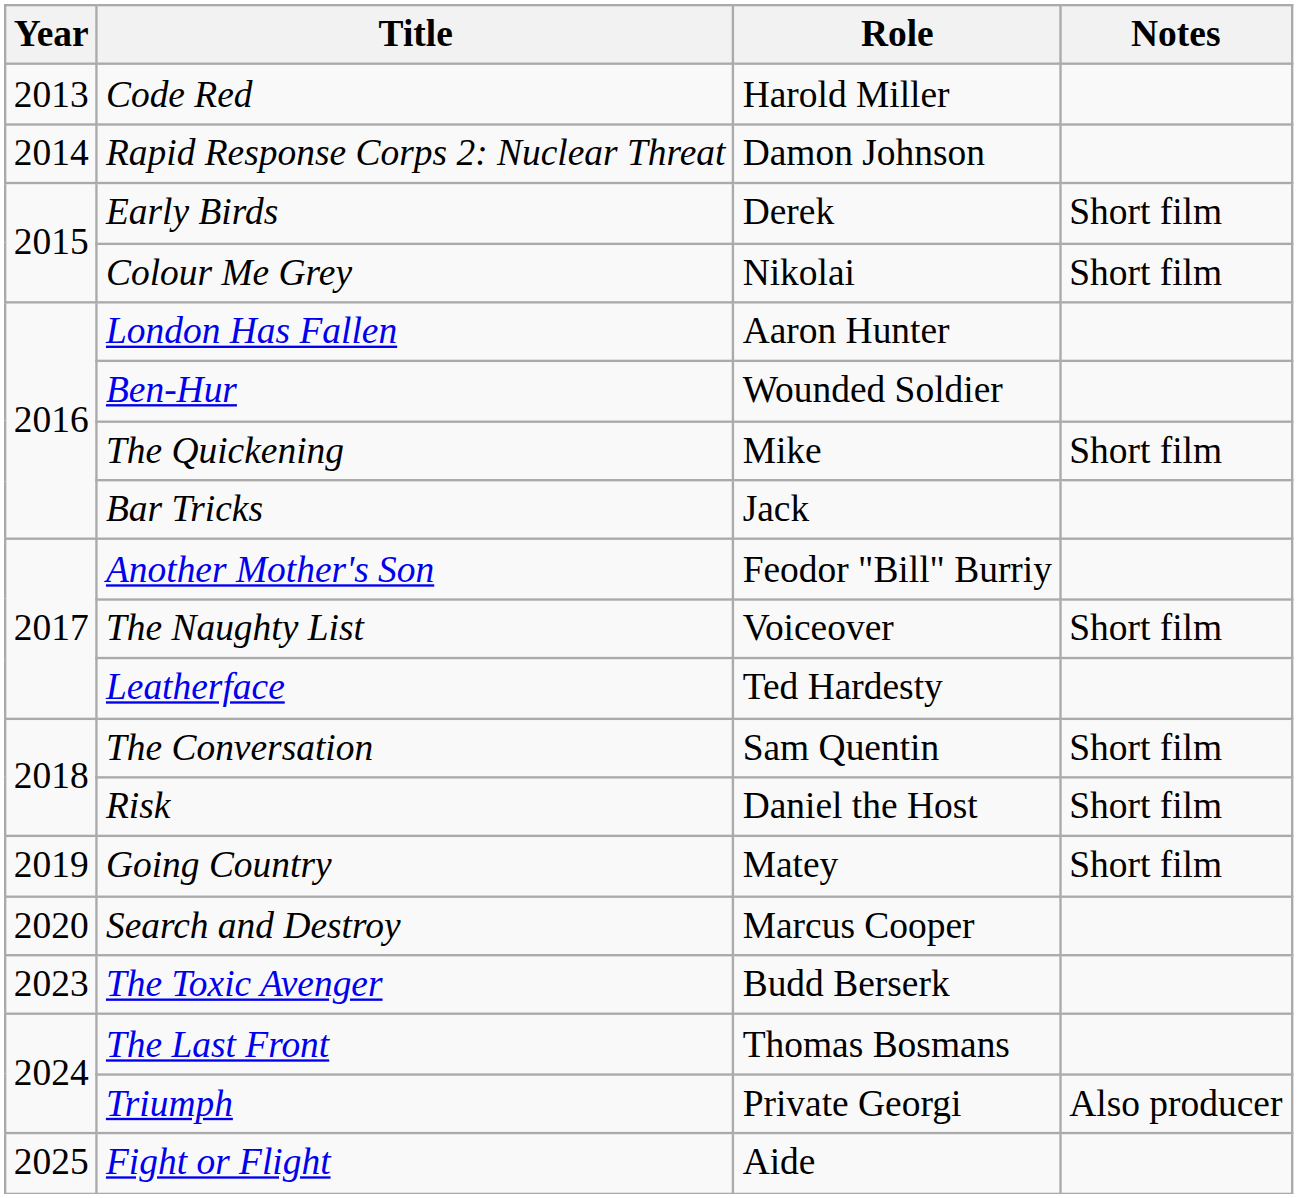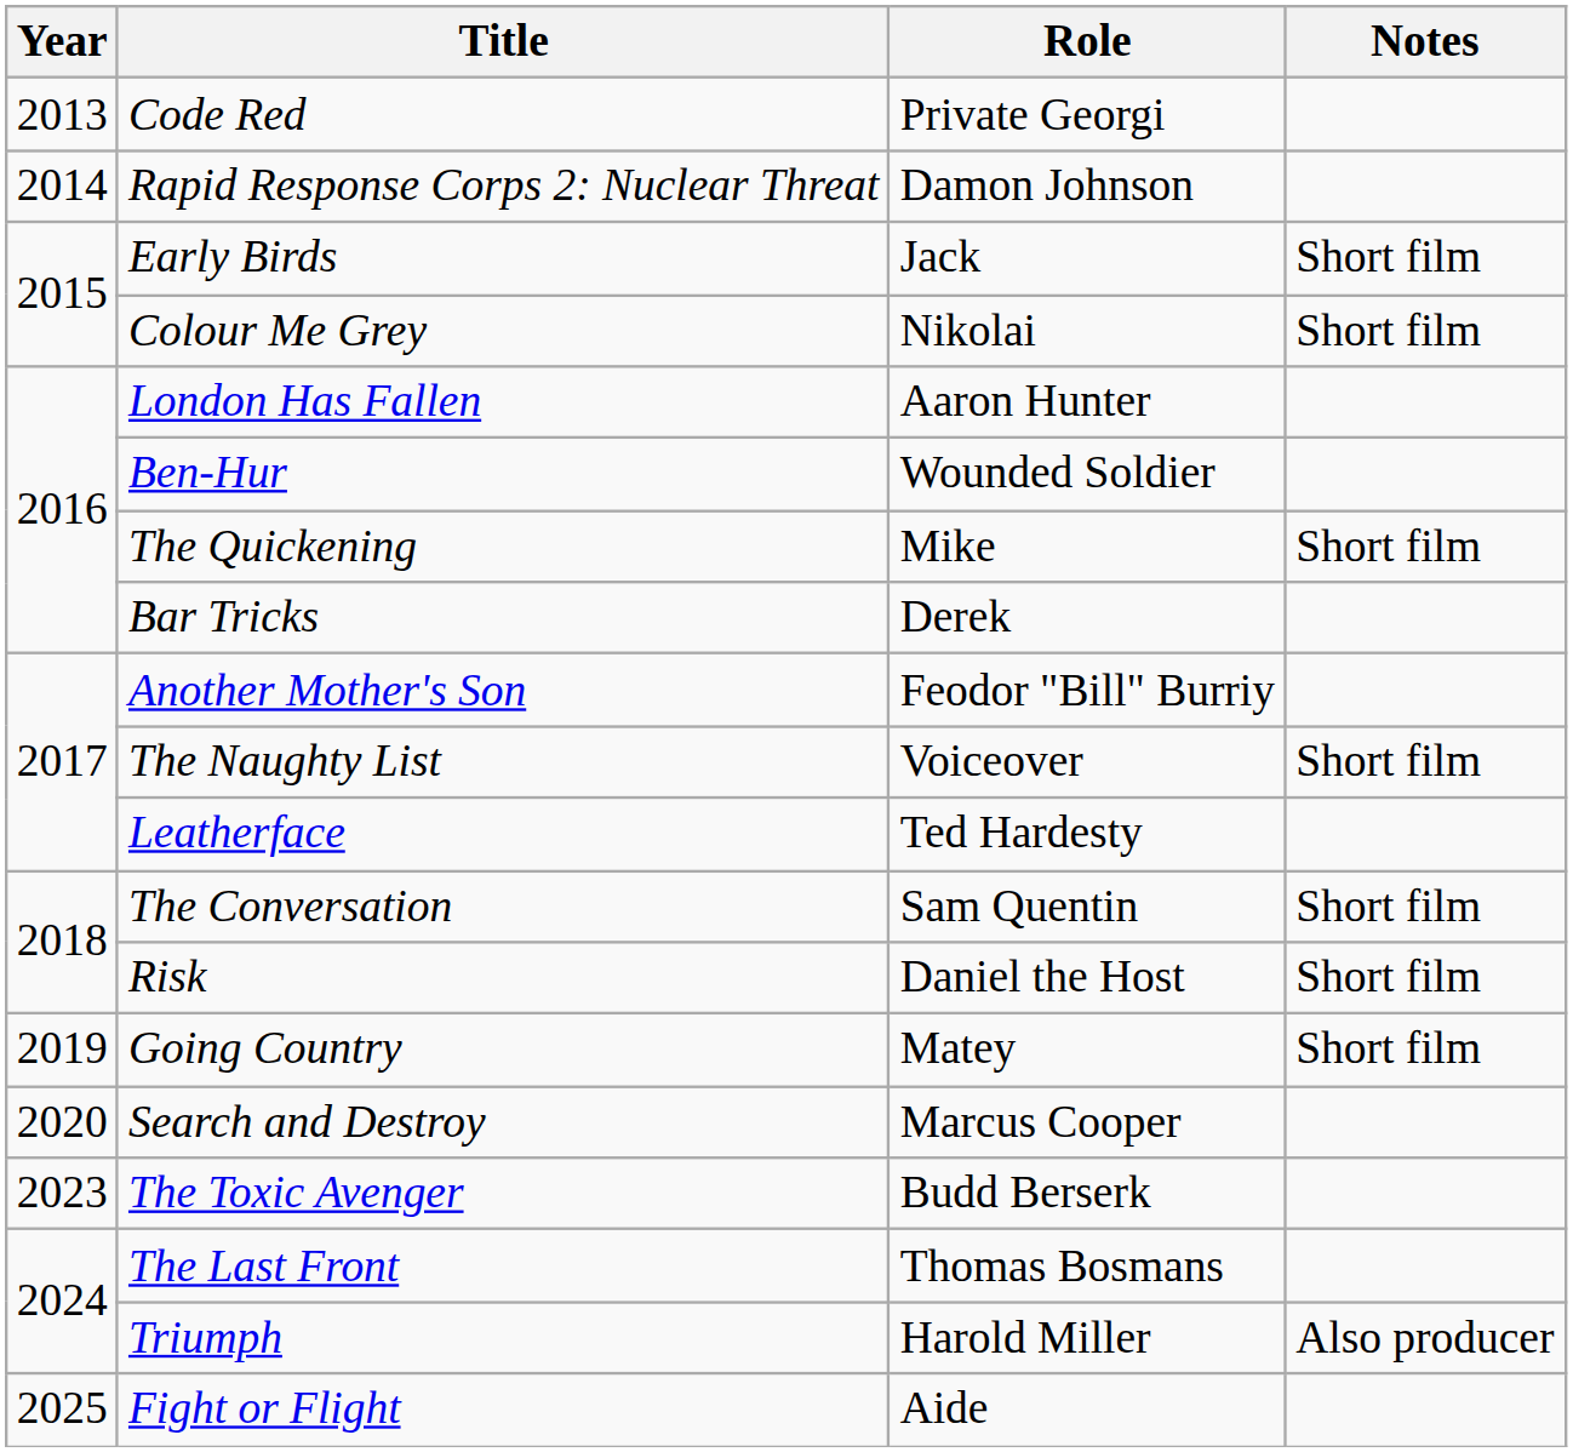Code Red | Role: Harold Miller -> Private Georgi
Early Birds | Role: Derek -> Jack
Bar Tricks | Role: Jack -> Derek
Triumph | Role: Private Georgi -> Harold Miller
